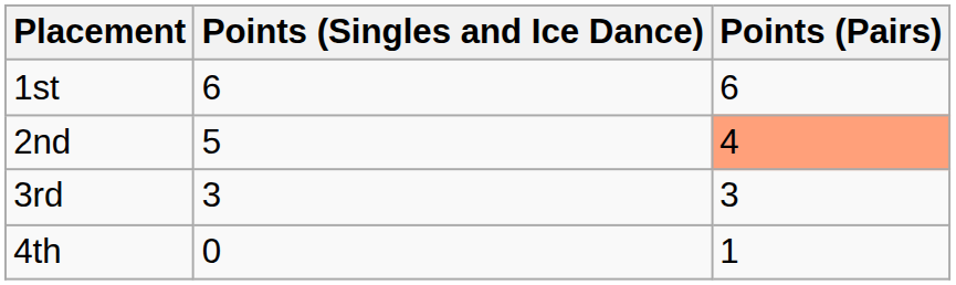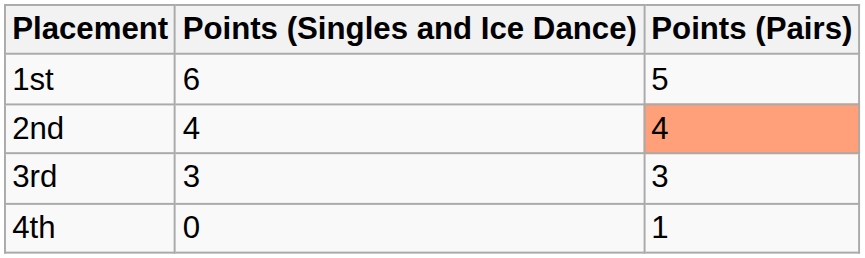1st | Points (Pairs): 6 -> 5
2nd | Points (Singles and Ice Dance): 5 -> 4
